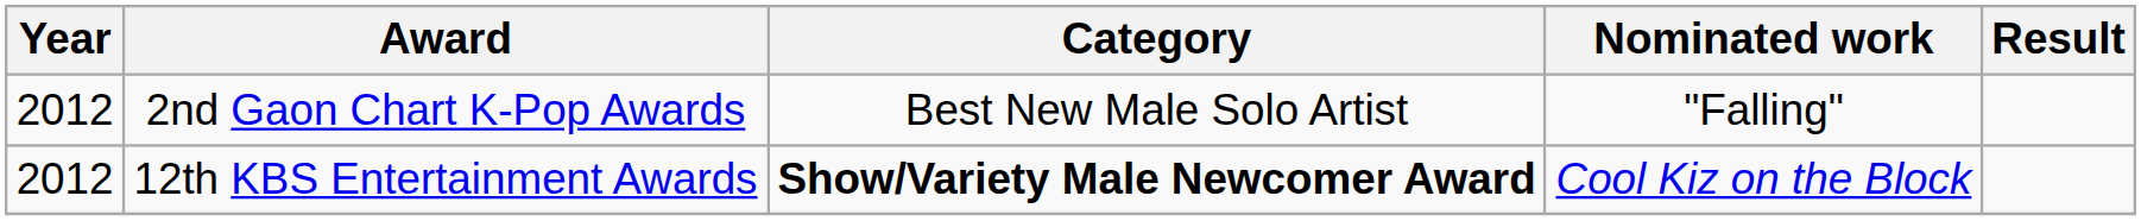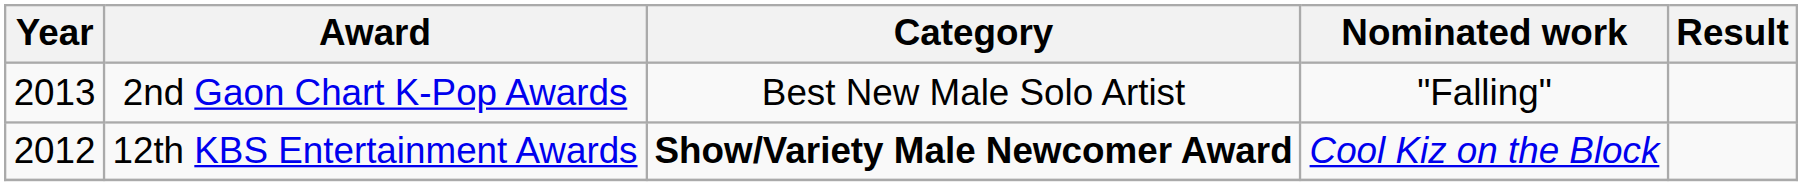2nd Gaon Chart K-Pop Awards | Year: 2012 -> 2013
